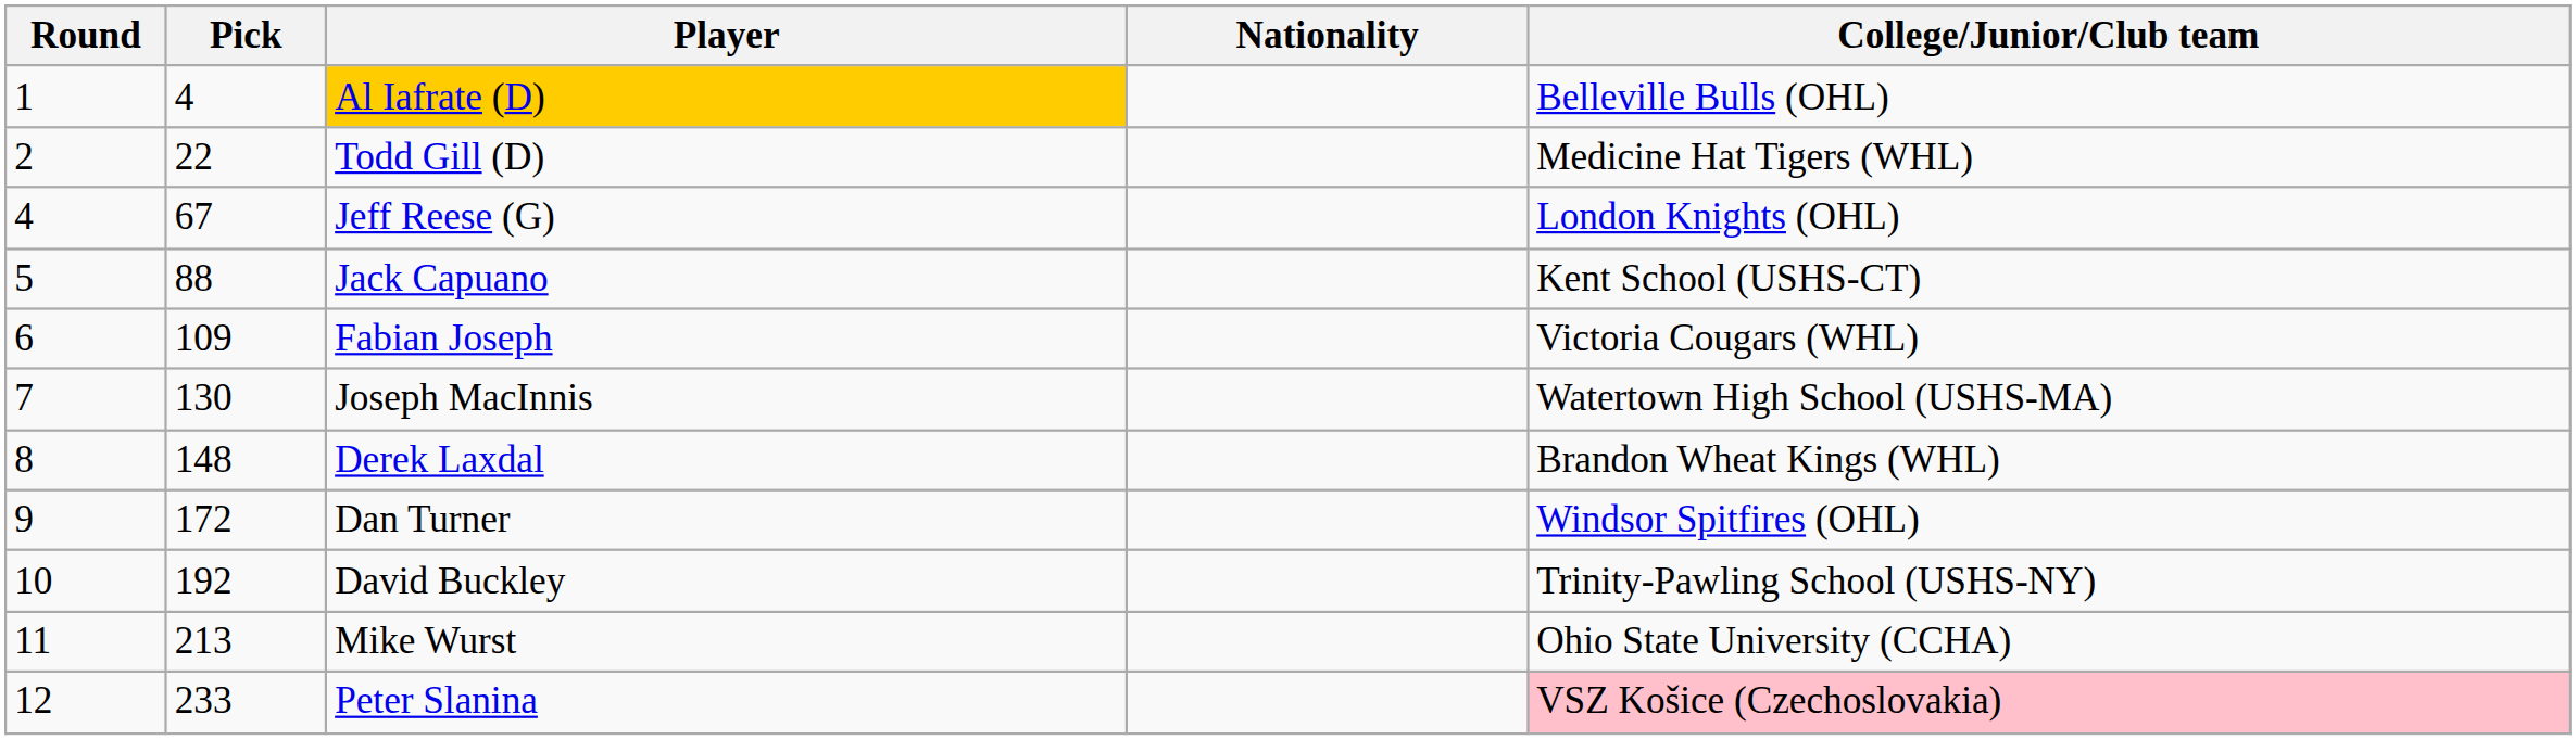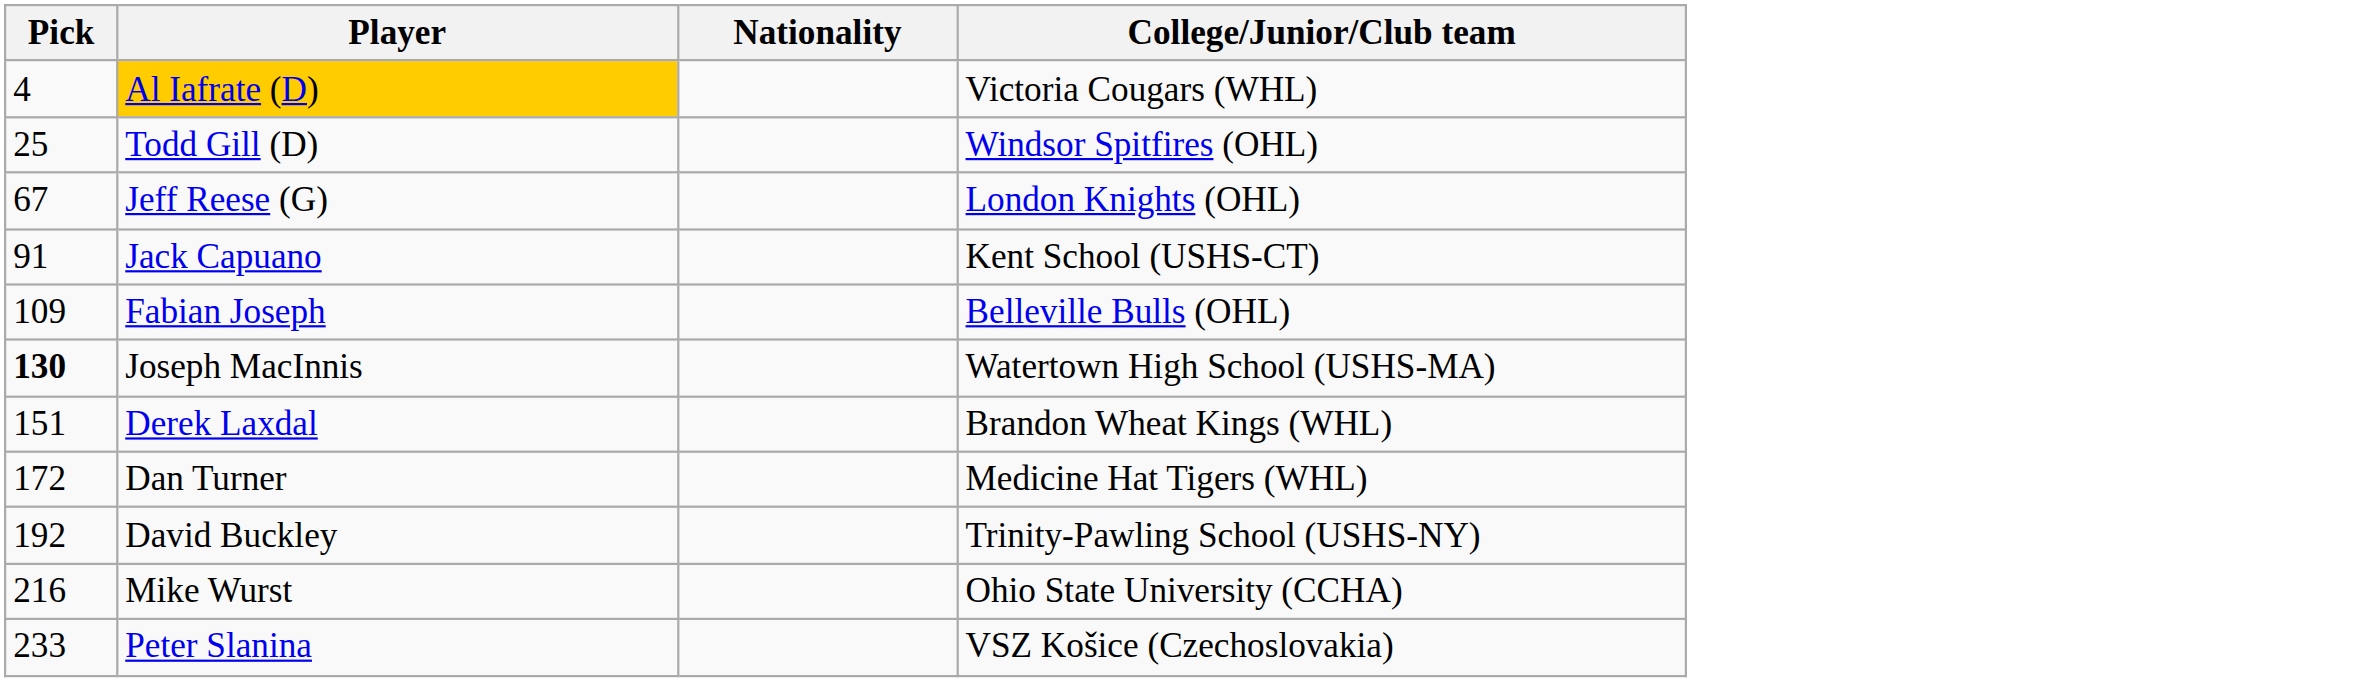- column: Round | 1 | 2 | 4 | 5 | 6 | 7 | 8 | 9 | 10 | 11 | 12
Al Iafrate (D) | College/Junior/Club team: Belleville Bulls (OHL) -> Victoria Cougars (WHL)
Todd Gill (D) | Pick: 22 -> 25
Todd Gill (D) | College/Junior/Club team: Medicine Hat Tigers (WHL) -> Windsor Spitfires (OHL)
Jack Capuano | Pick: 88 -> 91
Fabian Joseph | College/Junior/Club team: Victoria Cougars (WHL) -> Belleville Bulls (OHL)
Joseph MacInnis | Pick: normal -> bold
Derek Laxdal | Pick: 148 -> 151
Dan Turner | College/Junior/Club team: Windsor Spitfires (OHL) -> Medicine Hat Tigers (WHL)
Mike Wurst | Pick: 213 -> 216
Peter Slanina | College/Junior/Club team: pink background -> no background
